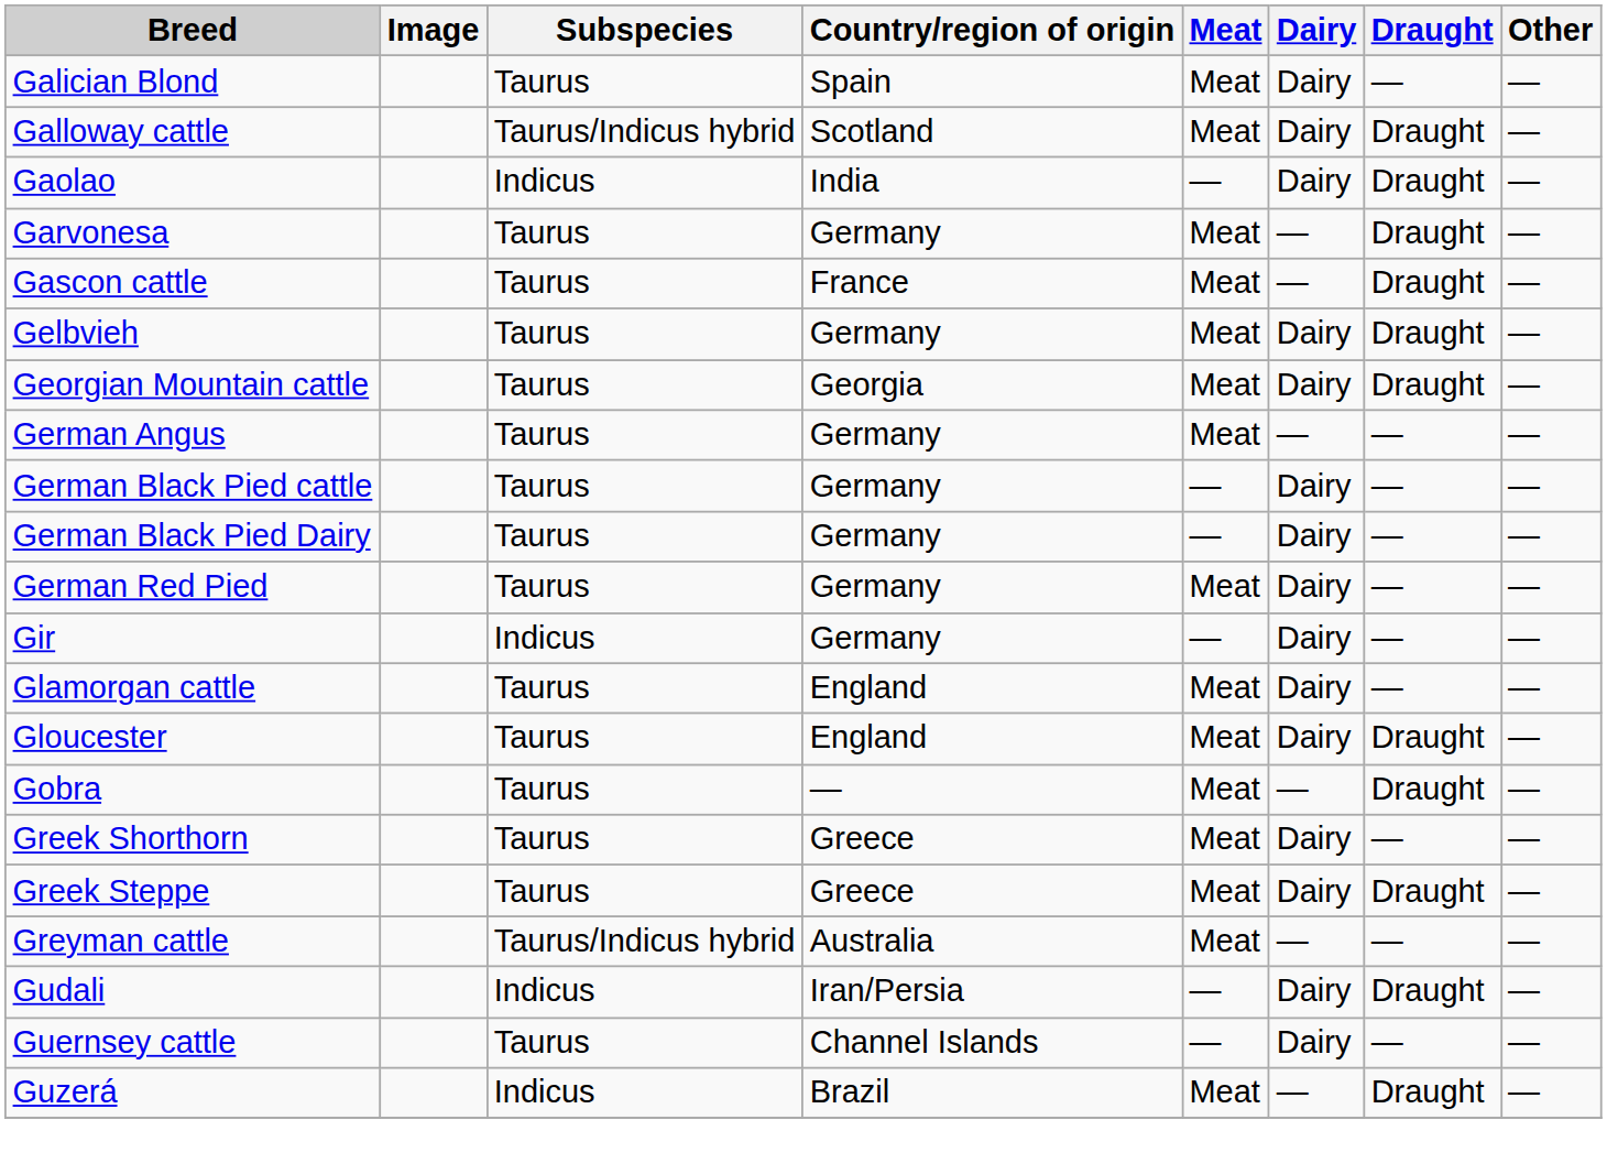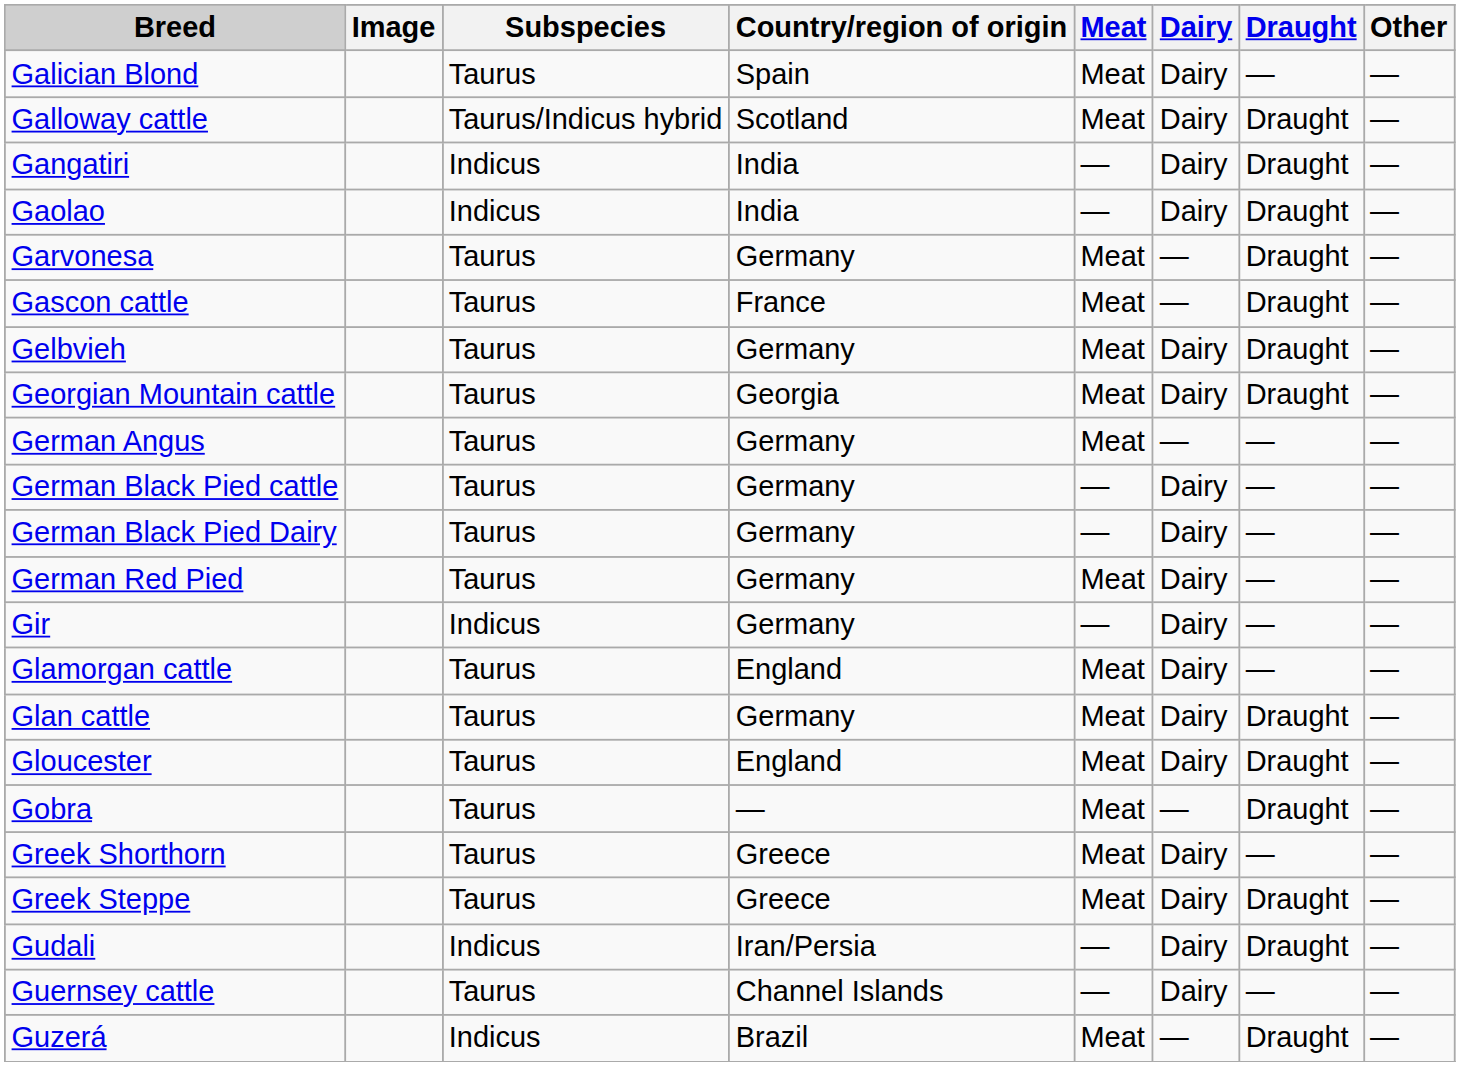+ row: Gangatiri | Indicus | India | — | Dairy | Draught | —
+ row: Glan cattle | Taurus | Germany | Meat | Dairy | Draught | —
- row: Greyman cattle | Taurus/Indicus hybrid | Australia | Meat | — | — | —
